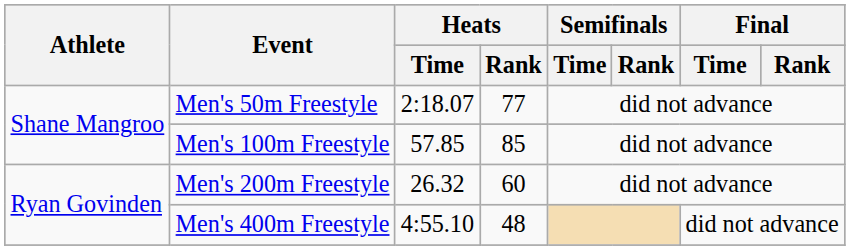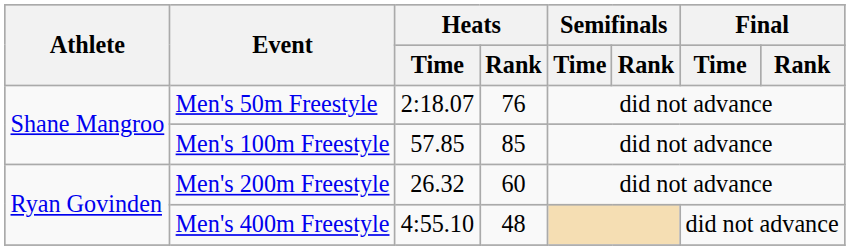Men's 50m Freestyle | Heats / Rank: 77 -> 76
